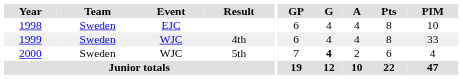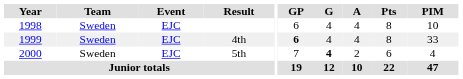4th | Event: WJC -> EJC
4th | GP: normal -> bold
5th | Event: WJC -> EJC
